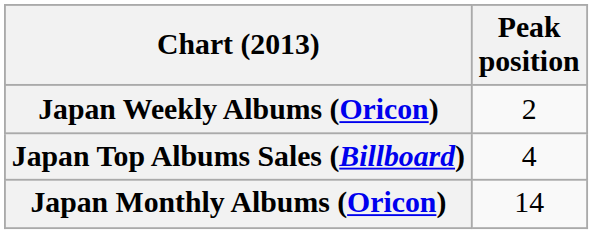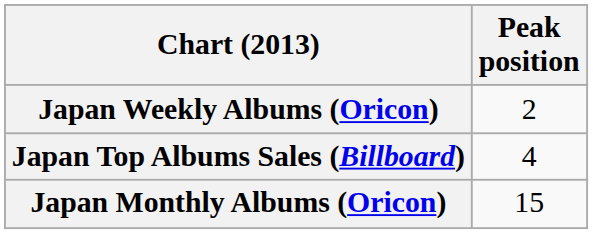Japan Monthly Albums (Oricon) | Peak position: 14 -> 15
